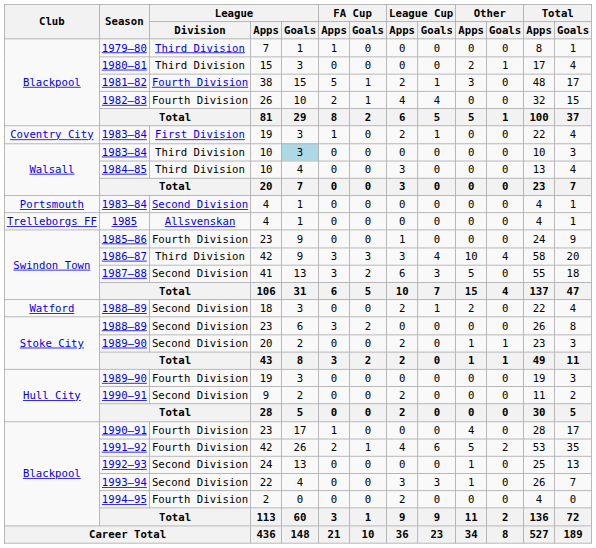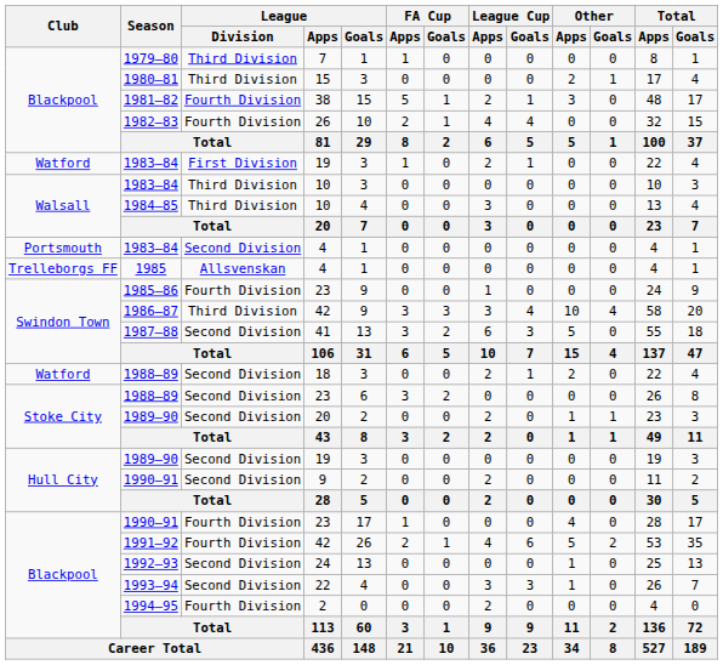1983–84 / 19 | Club: Coventry City -> Watford
1983–84 / 10 | League / Goals: lightblue background -> no background
1989–90 / 19 | League / Division: Fourth Division -> Second Division
